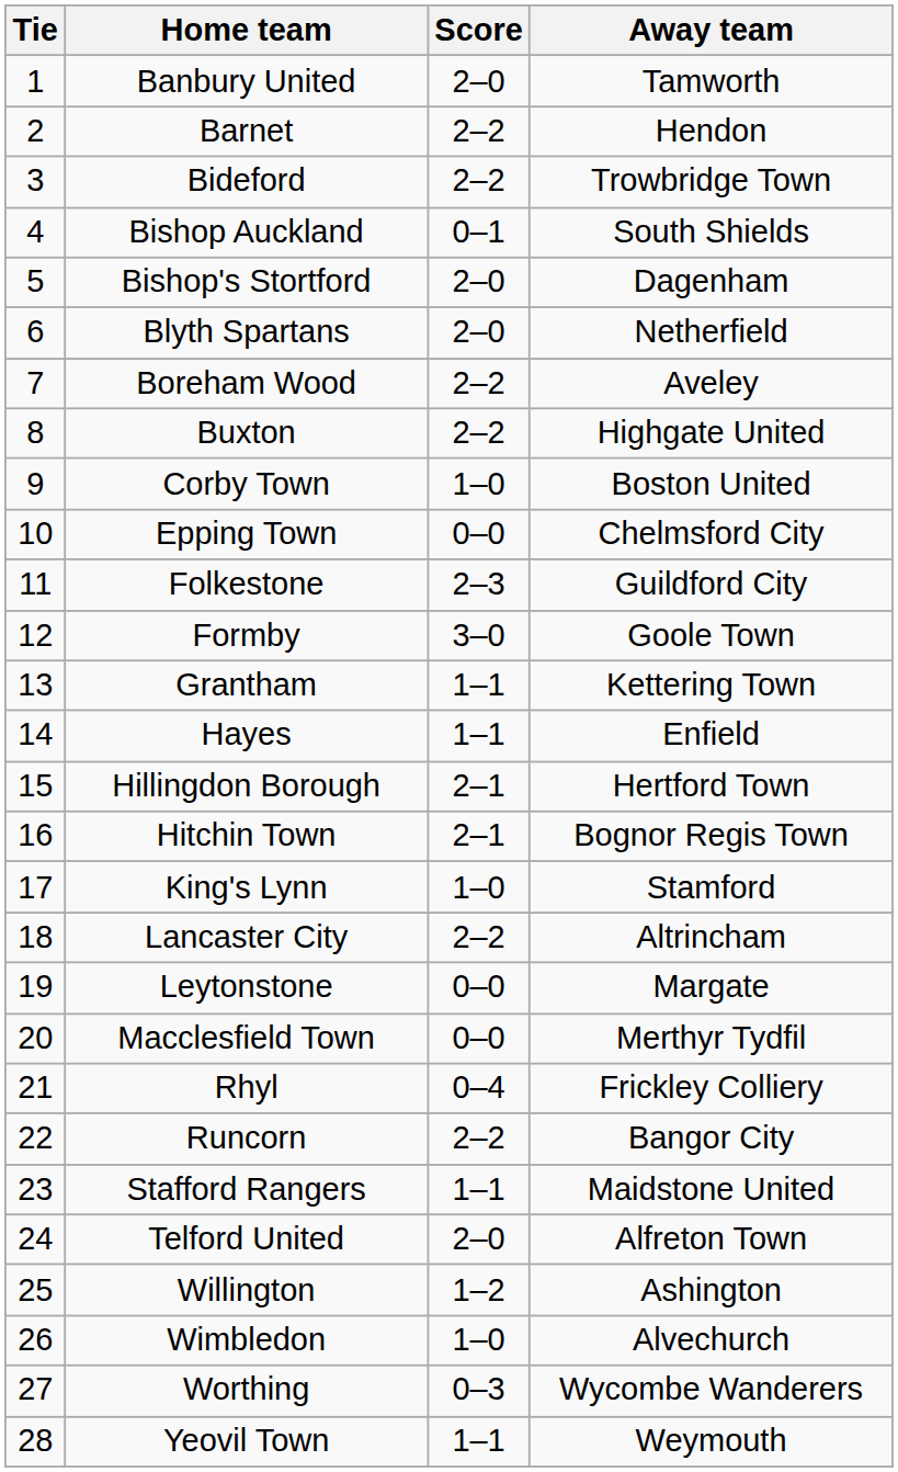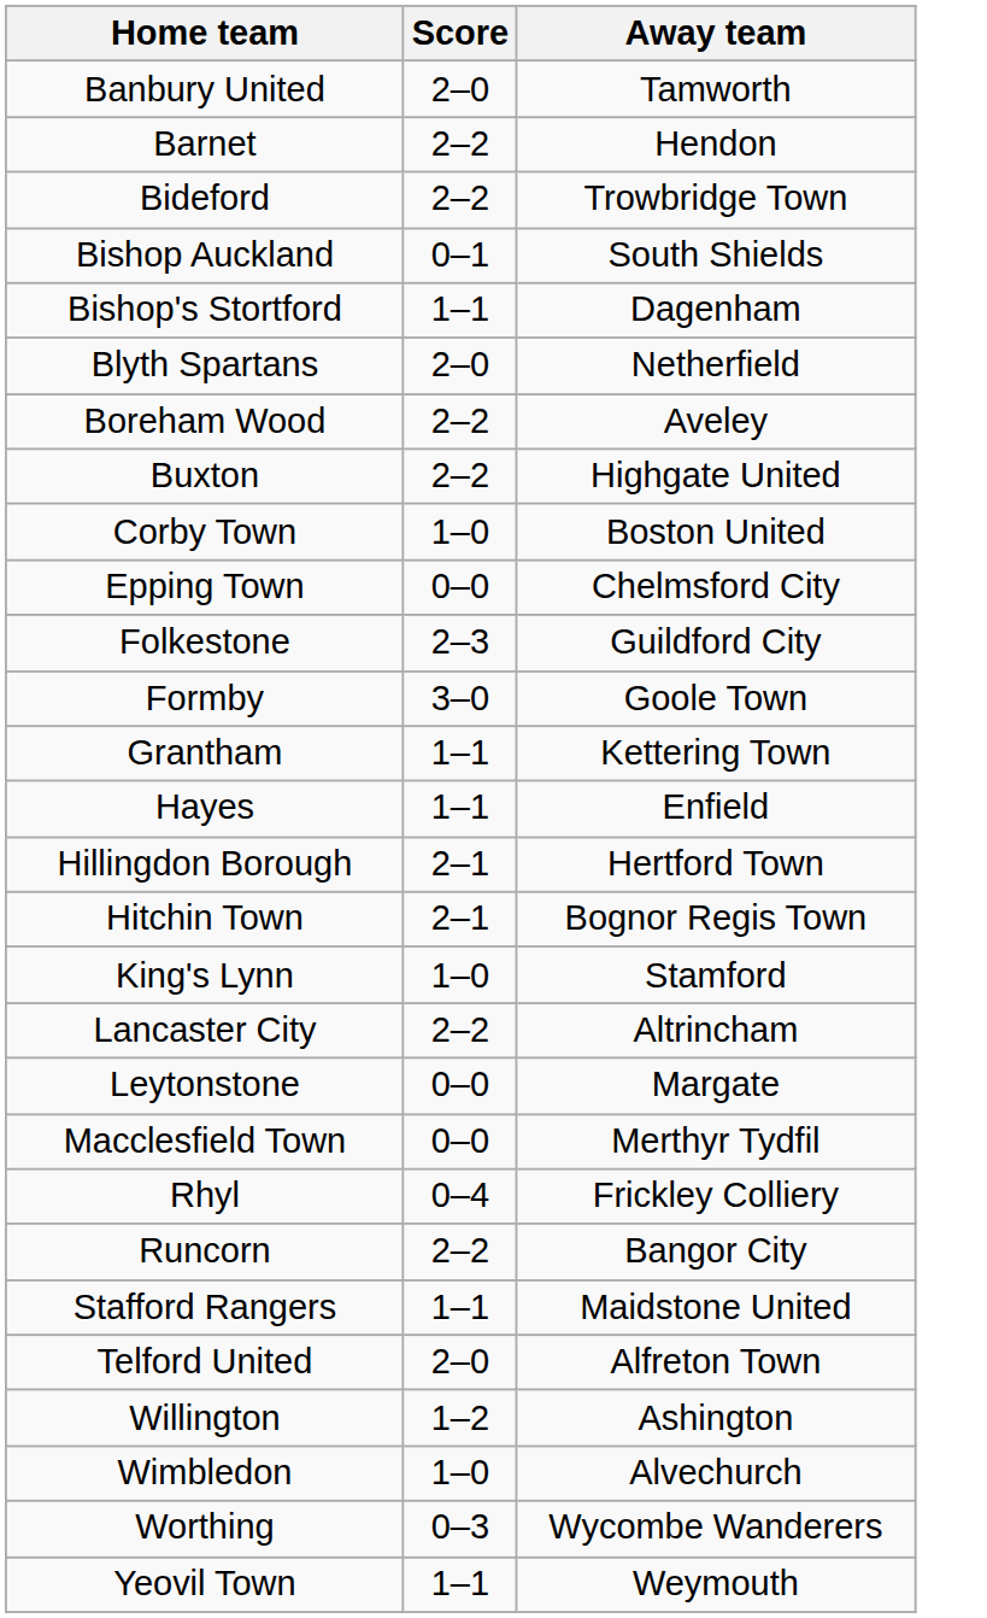- column: Tie | 1 | 2 | 3 | 4 | 5 | 6 | 7 | 8 | 9 | 10 | 11 | 12 | 13 | 14 | 15 | 16 | 17 | 18 | 19 | 20 | 21 | 22 | 23 | 24 | 25 | 26 | 27 | 28
Bishop's Stortford | Score: 2–0 -> 1–1
